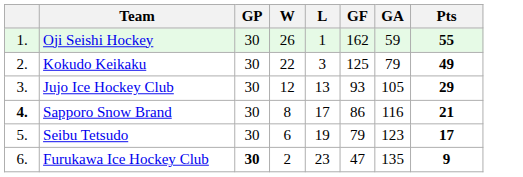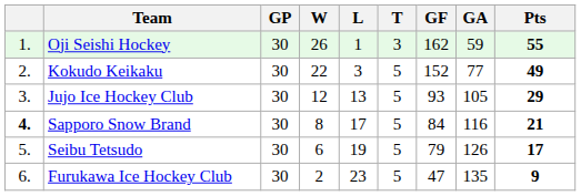+ column: T | 3 | 5 | 5 | 5 | 5 | 5
Kokudo Keikaku | GF: 125 -> 152
Kokudo Keikaku | GA: 79 -> 77
Sapporo Snow Brand | GF: 86 -> 84
Seibu Tetsudo | GA: 123 -> 126
Furukawa Ice Hockey Club | GP: bold -> normal
